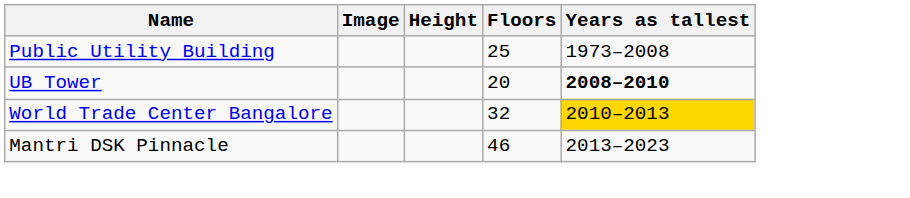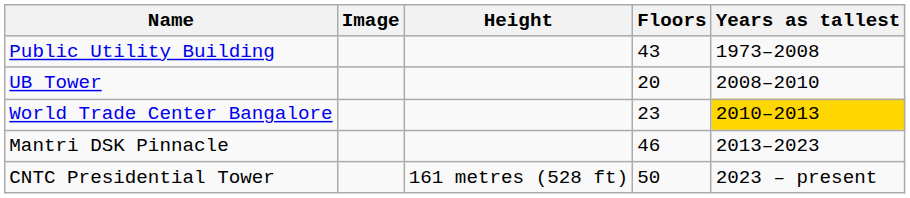Public Utility Building | Floors: 25 -> 43
UB Tower | Years as tallest: bold -> normal
World Trade Center Bangalore | Floors: 32 -> 23
+ row: CNTC Presidential Tower | 161 metres (528 ft) | 50 | 2023 – present
